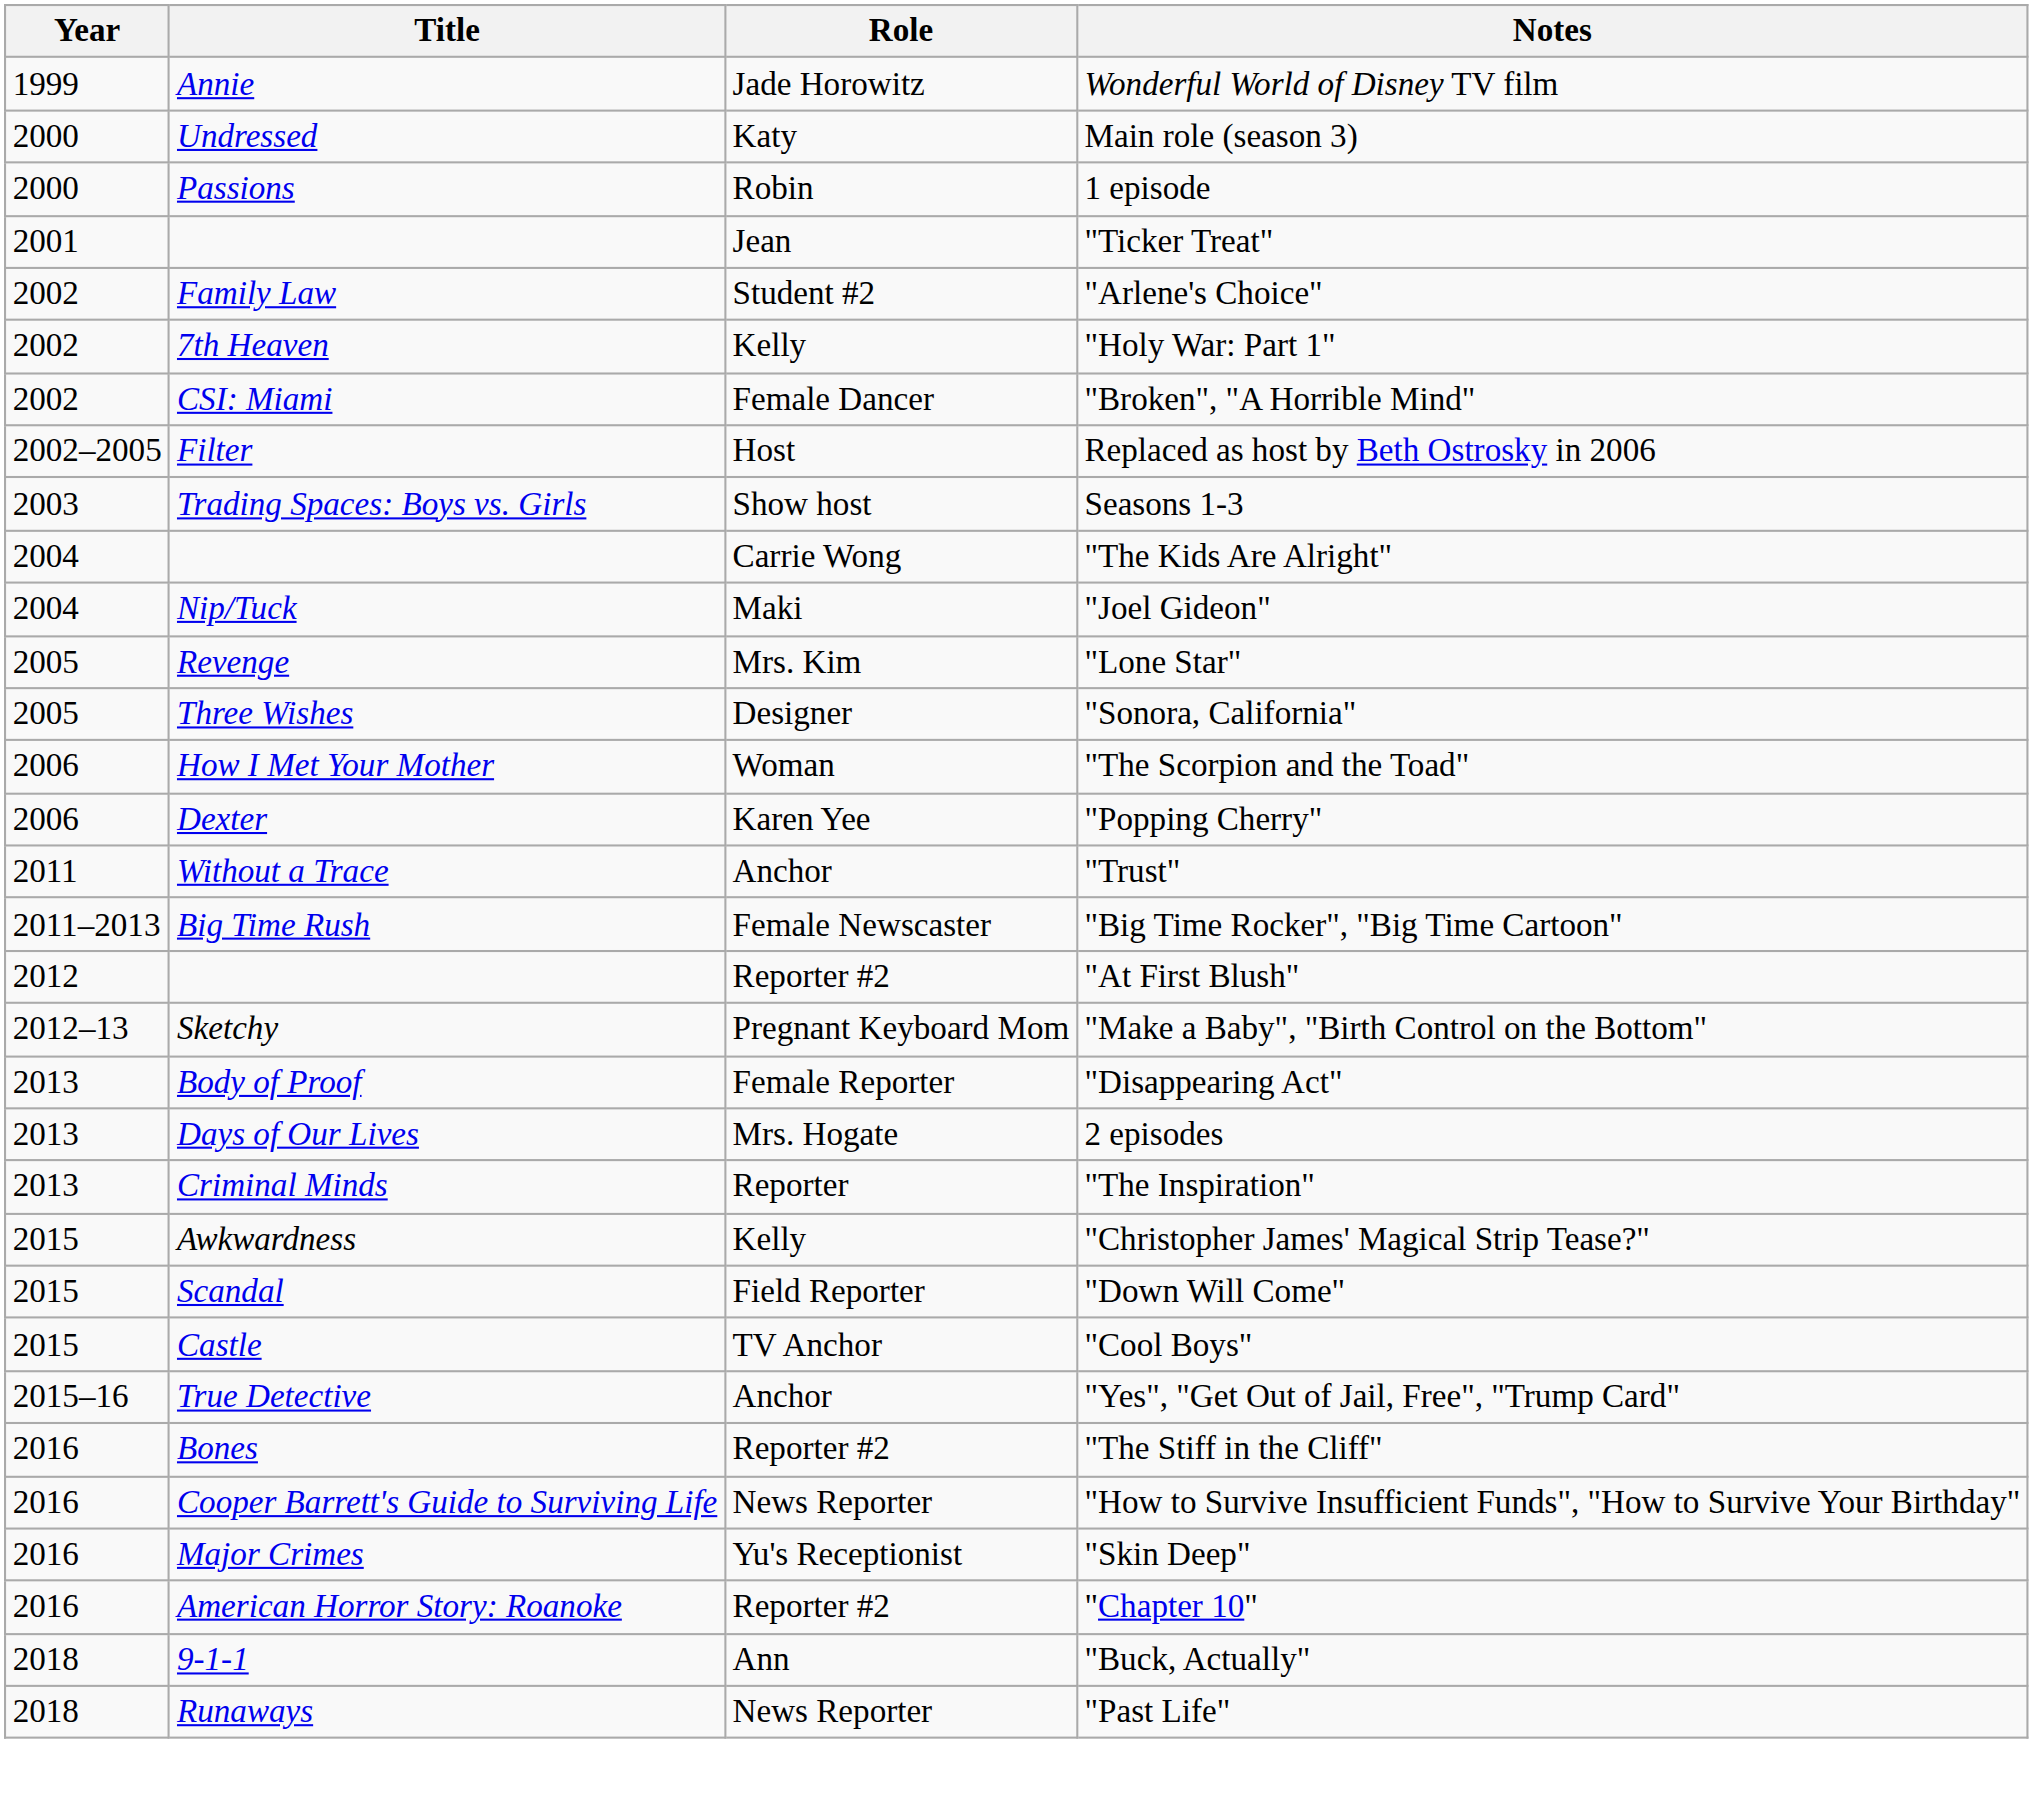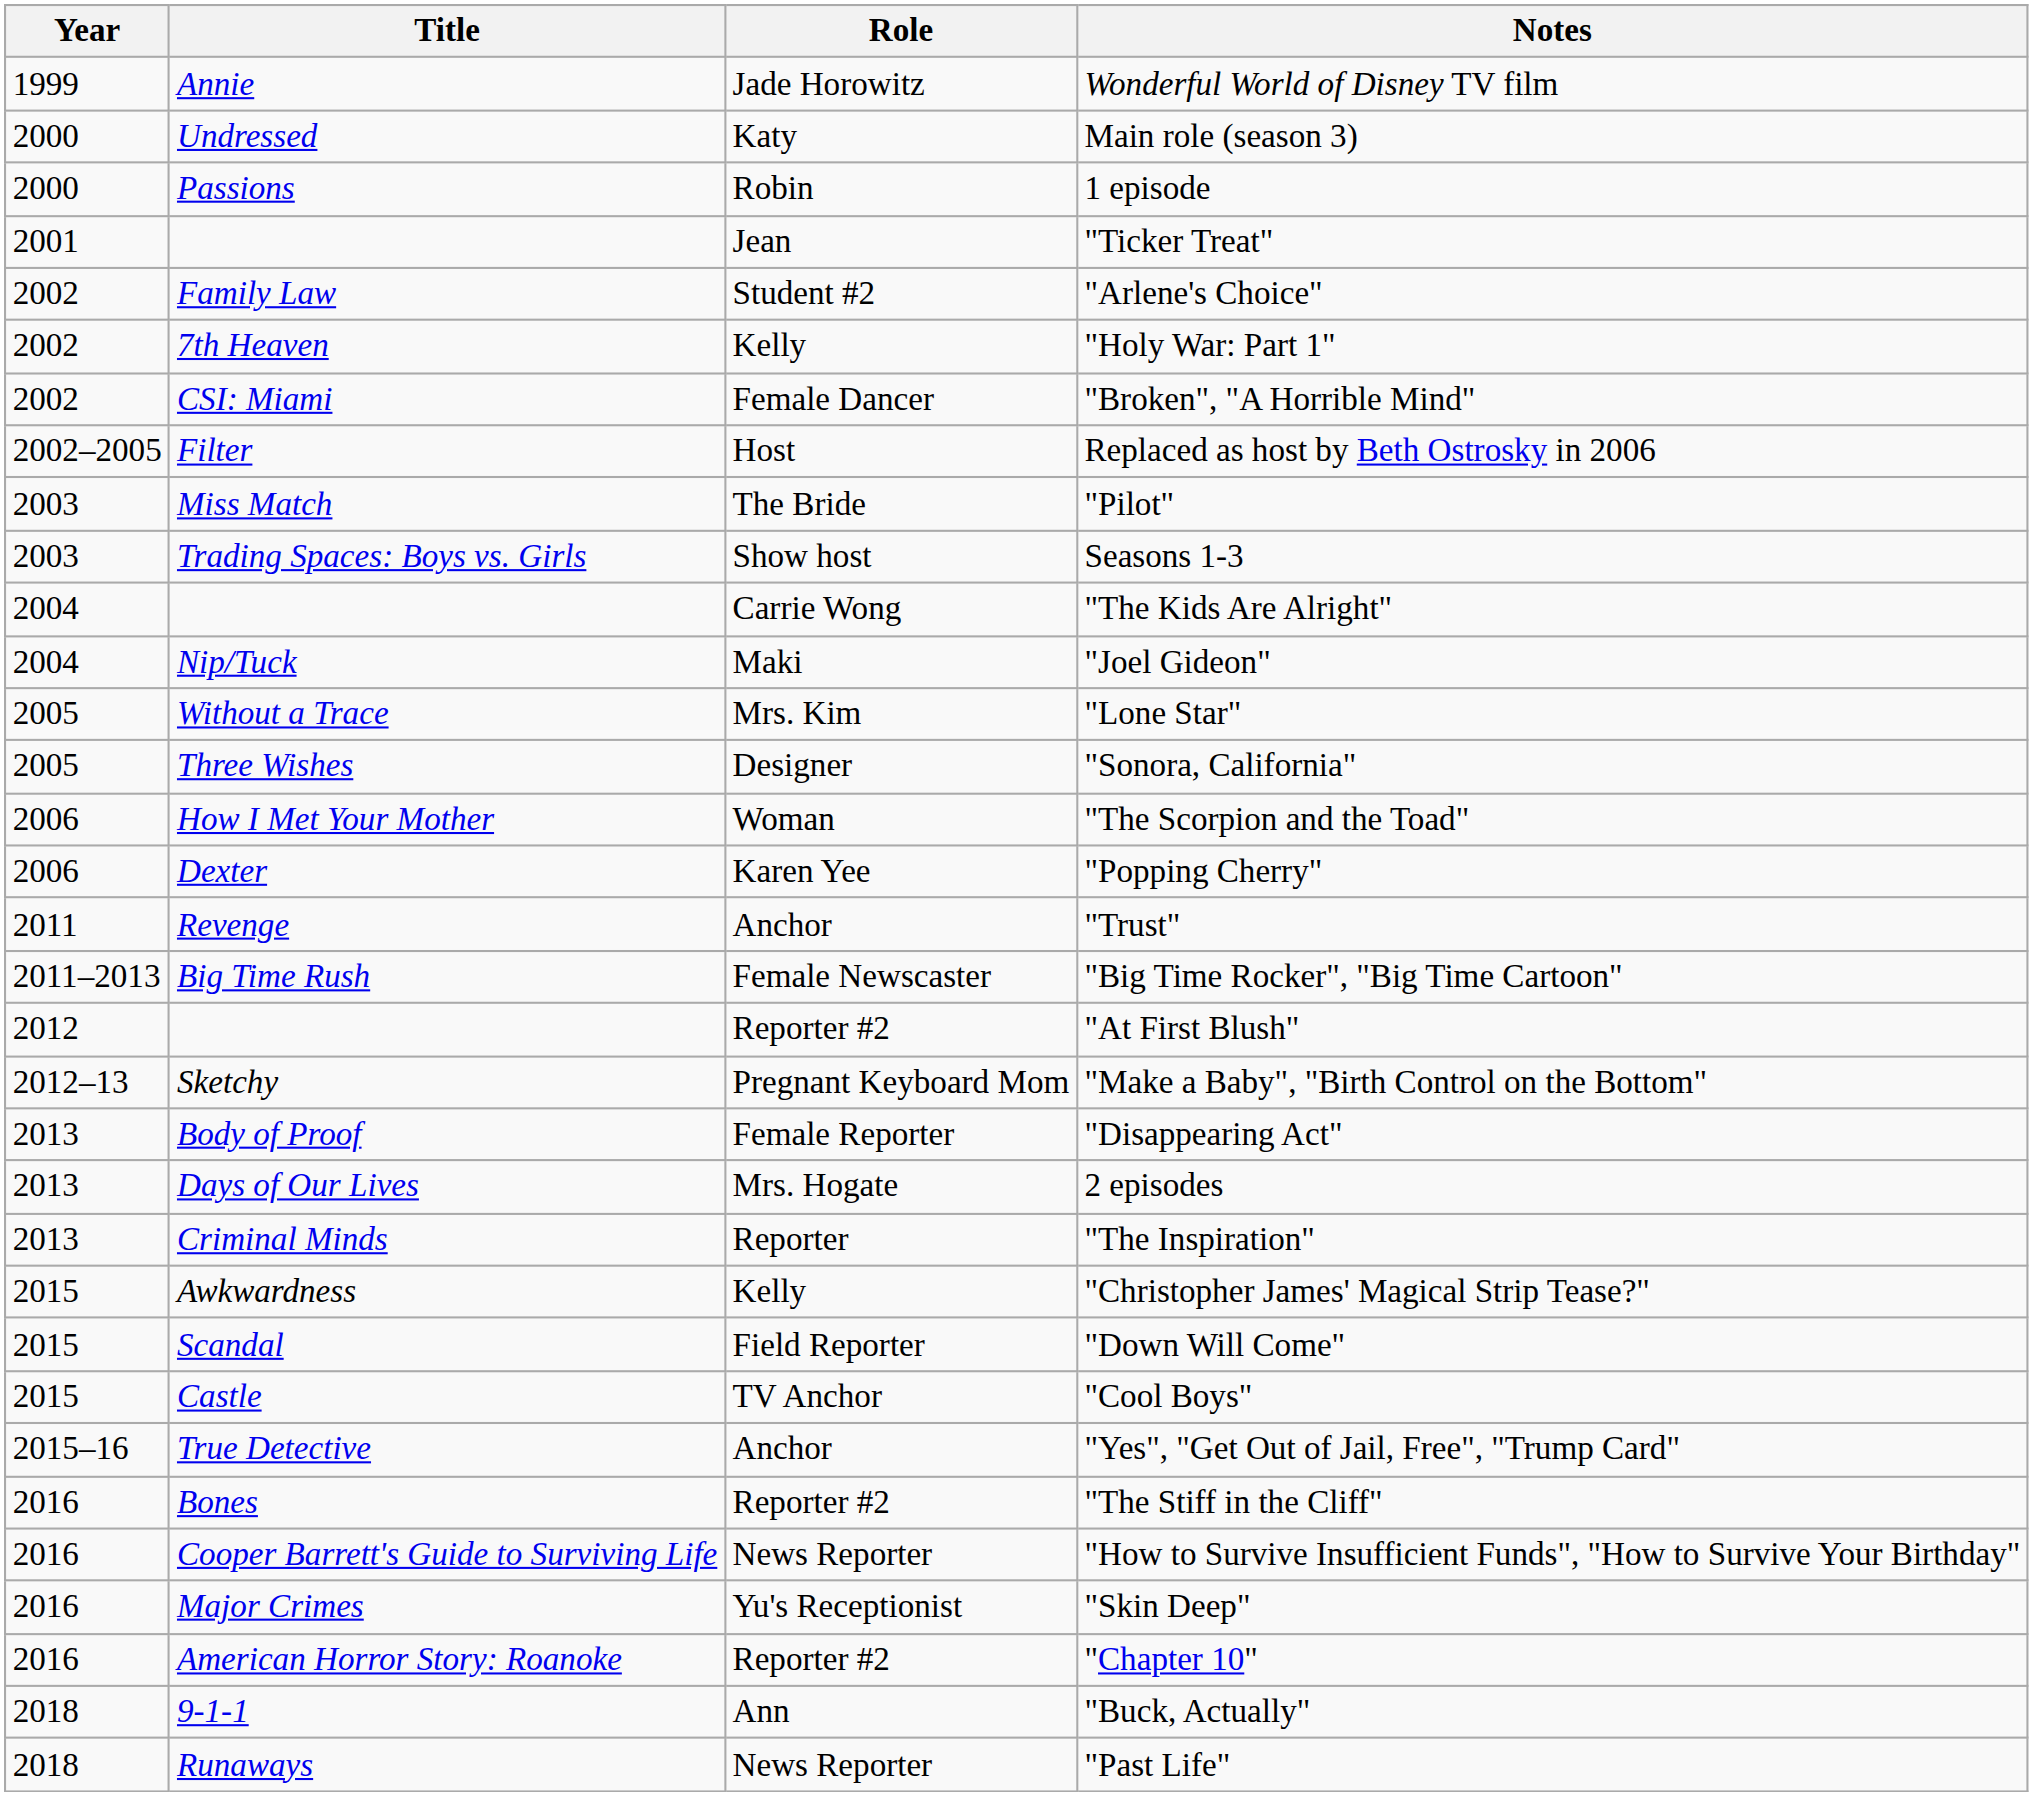+ row: 2003 | Miss Match | The Bride | "Pilot"
"Lone Star" | Title: Revenge -> Without a Trace
"Trust" | Title: Without a Trace -> Revenge
